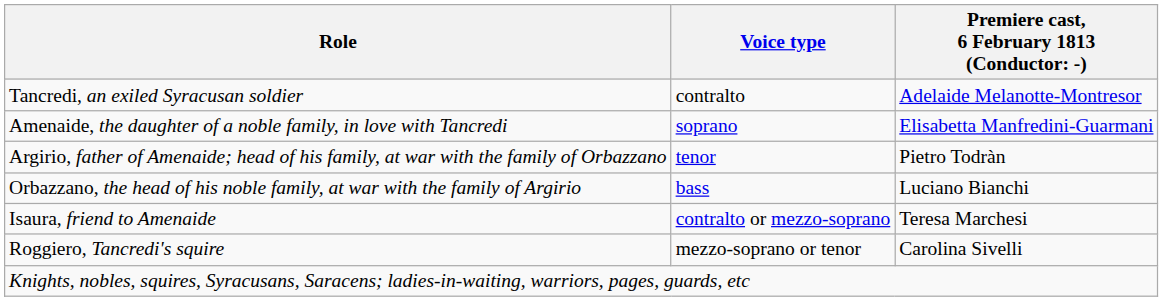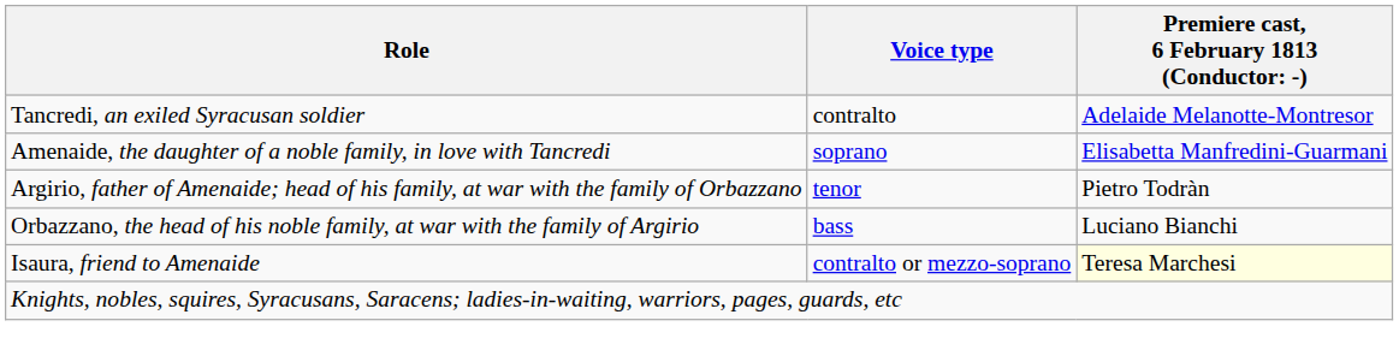Isaura, friend to Amenaide | column 3: no background -> lightyellow background
- row: Roggiero, Tancredi's squire | mezzo-soprano or tenor | Carolina Sivelli
